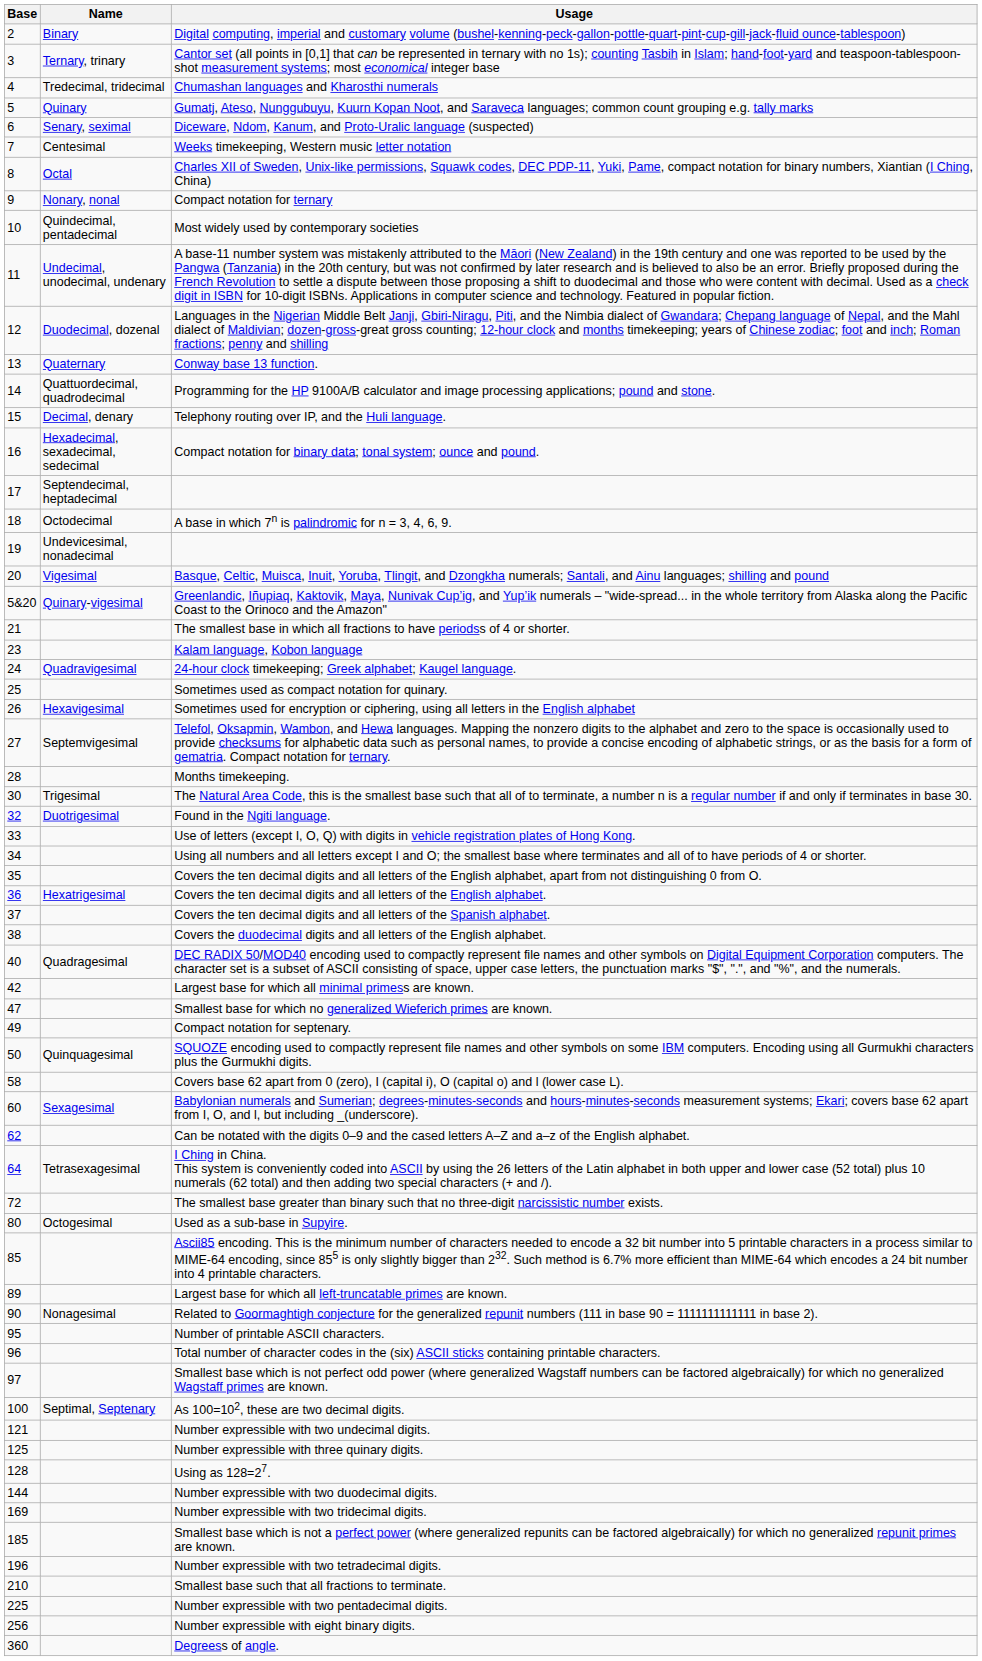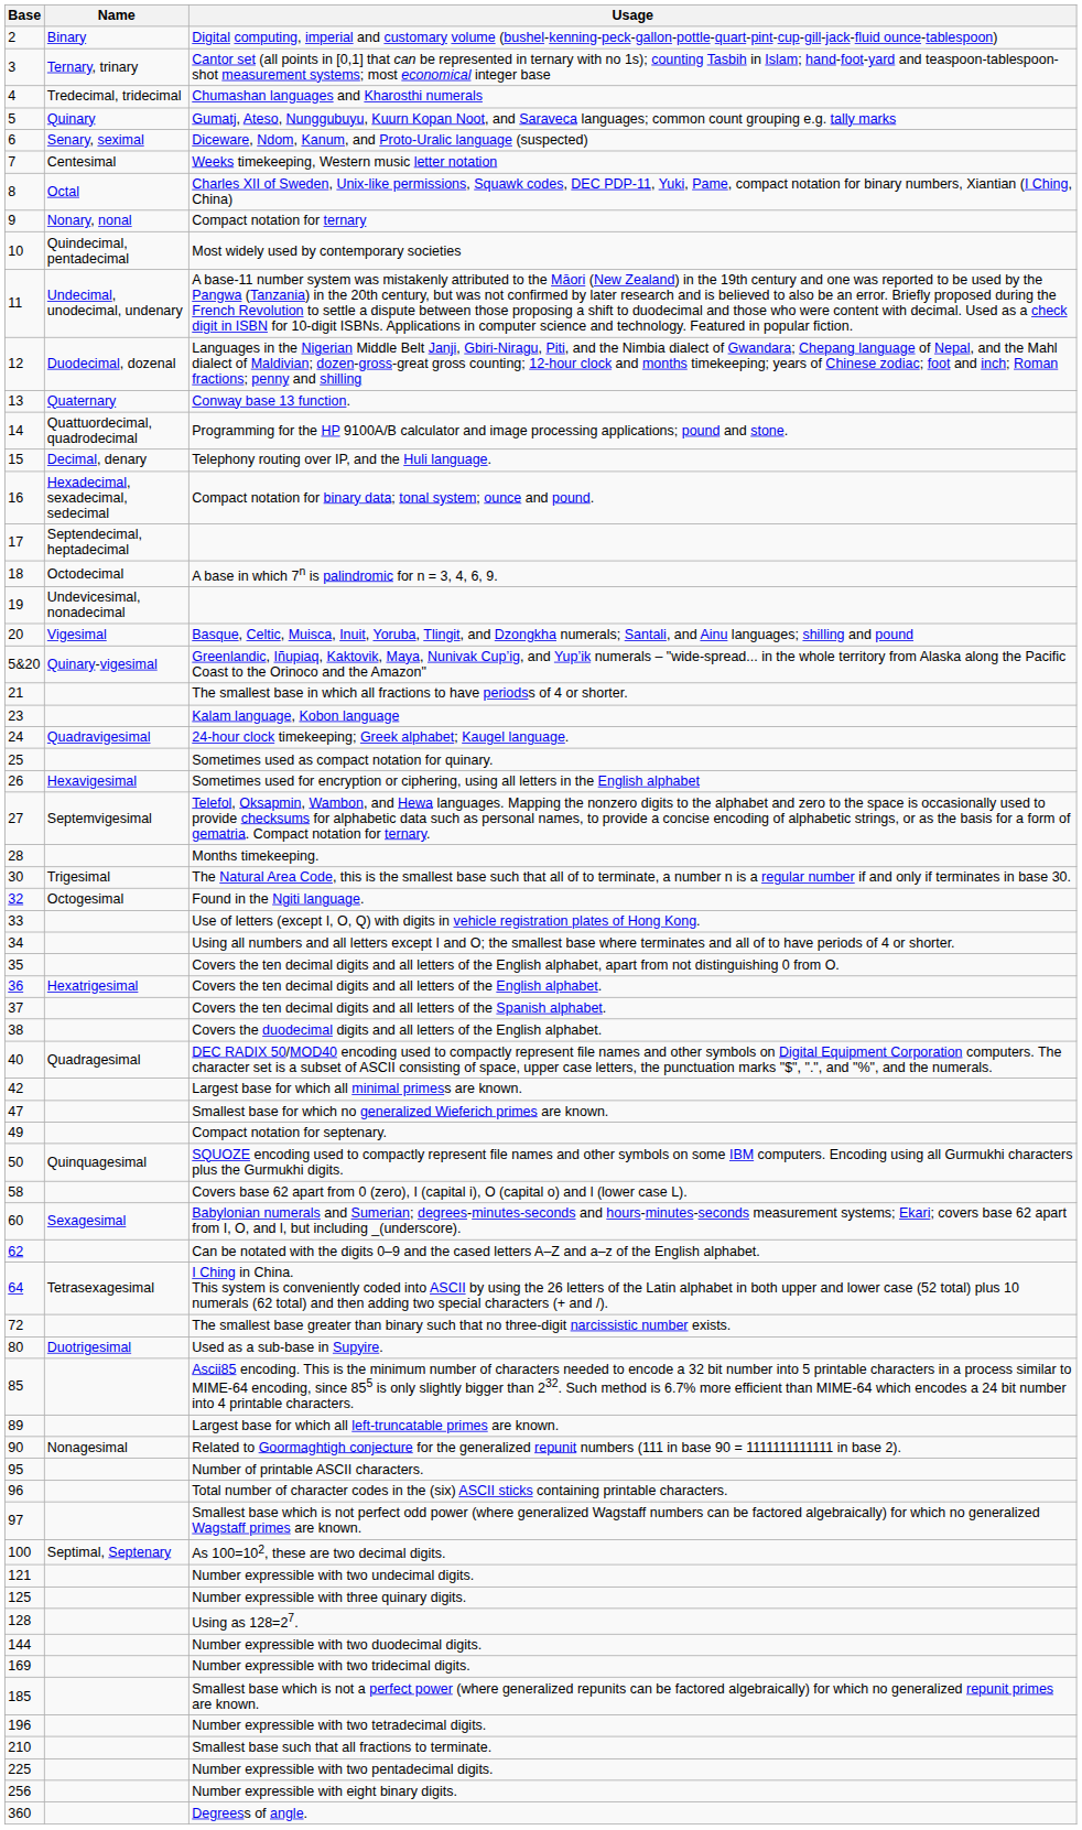Found in the Ngiti language. | Name: Duotrigesimal -> Octogesimal
Used as a sub-base in Supyire. | Name: Octogesimal -> Duotrigesimal
